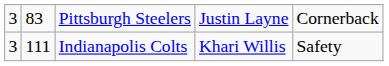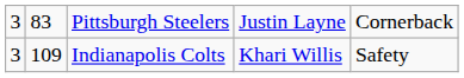Indianapolis Colts | column 2: 111 -> 109
